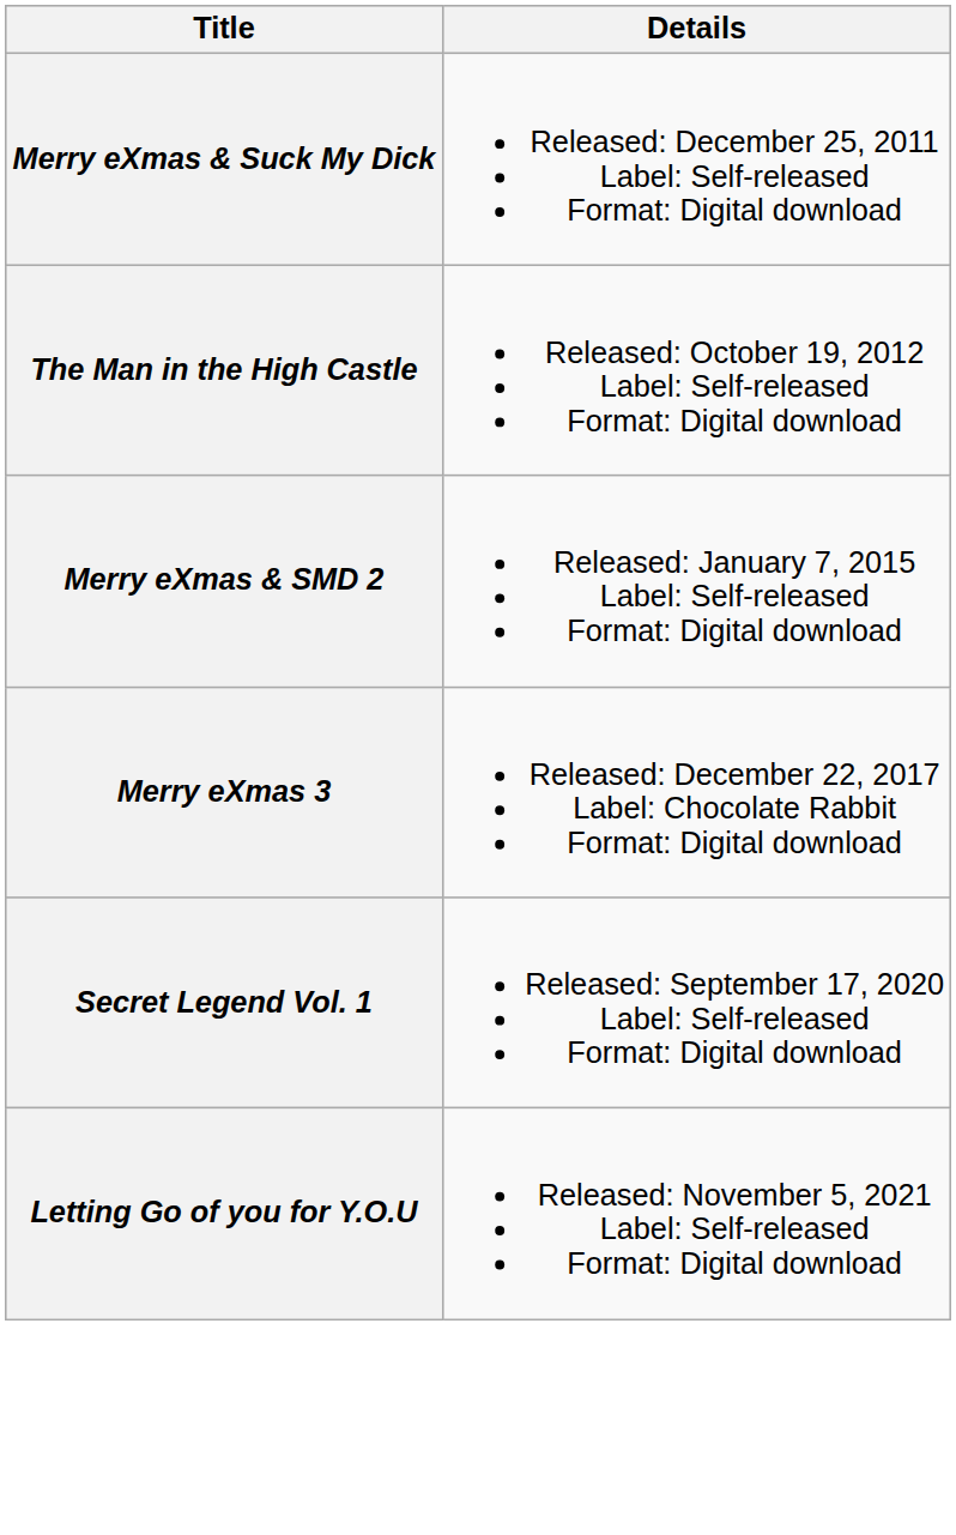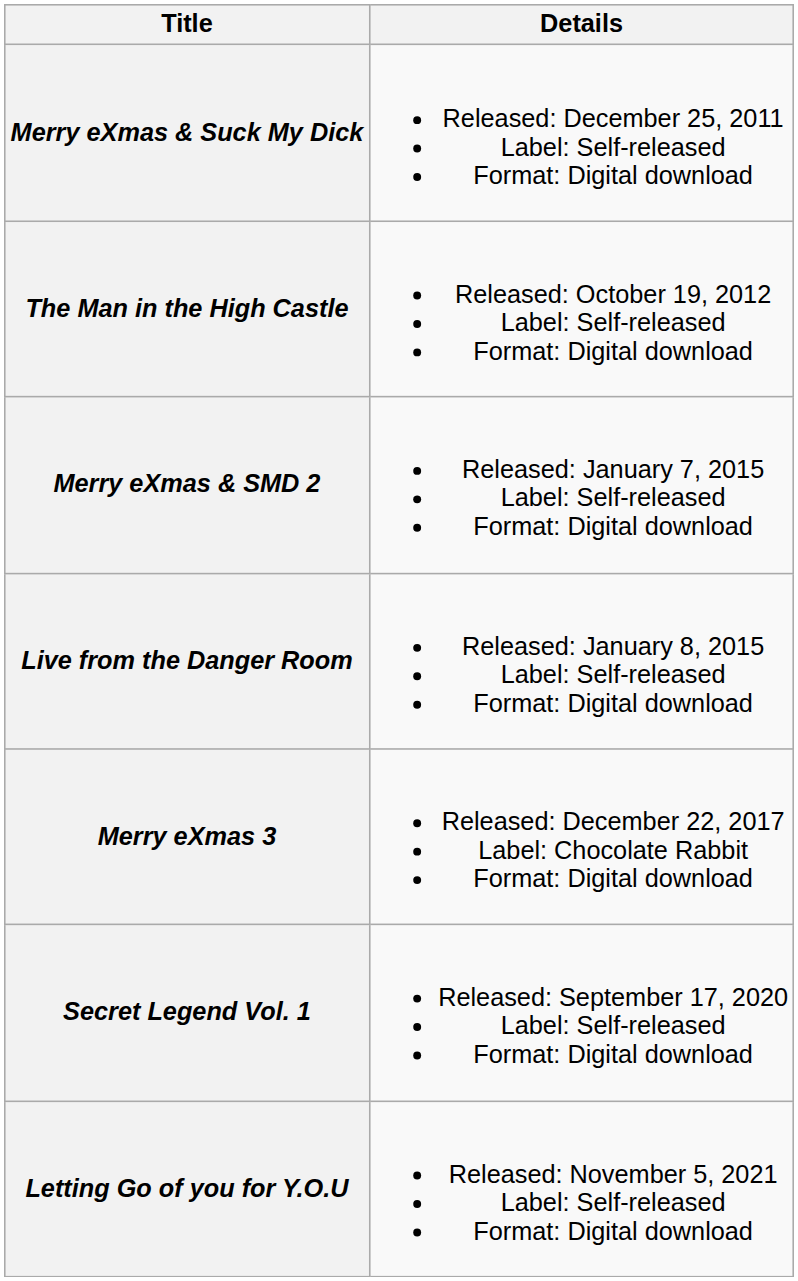+ row: Live from the Danger Room | Released: January 8, 2015 Label: Self-released Format: Digital download
